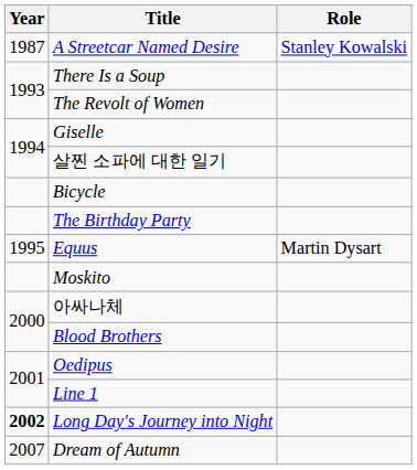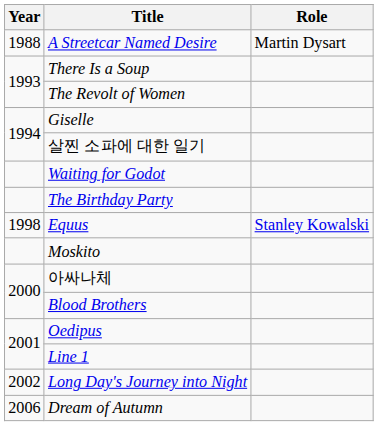A Streetcar Named Desire | Year: 1987 -> 1988
A Streetcar Named Desire | Role: Stanley Kowalski -> Martin Dysart
- row: Bicycle
+ row: Waiting for Godot
Equus | Year: 1995 -> 1998
Equus | Role: Martin Dysart -> Stanley Kowalski
Long Day's Journey into Night | Year: bold -> normal
Dream of Autumn | Year: 2007 -> 2006
